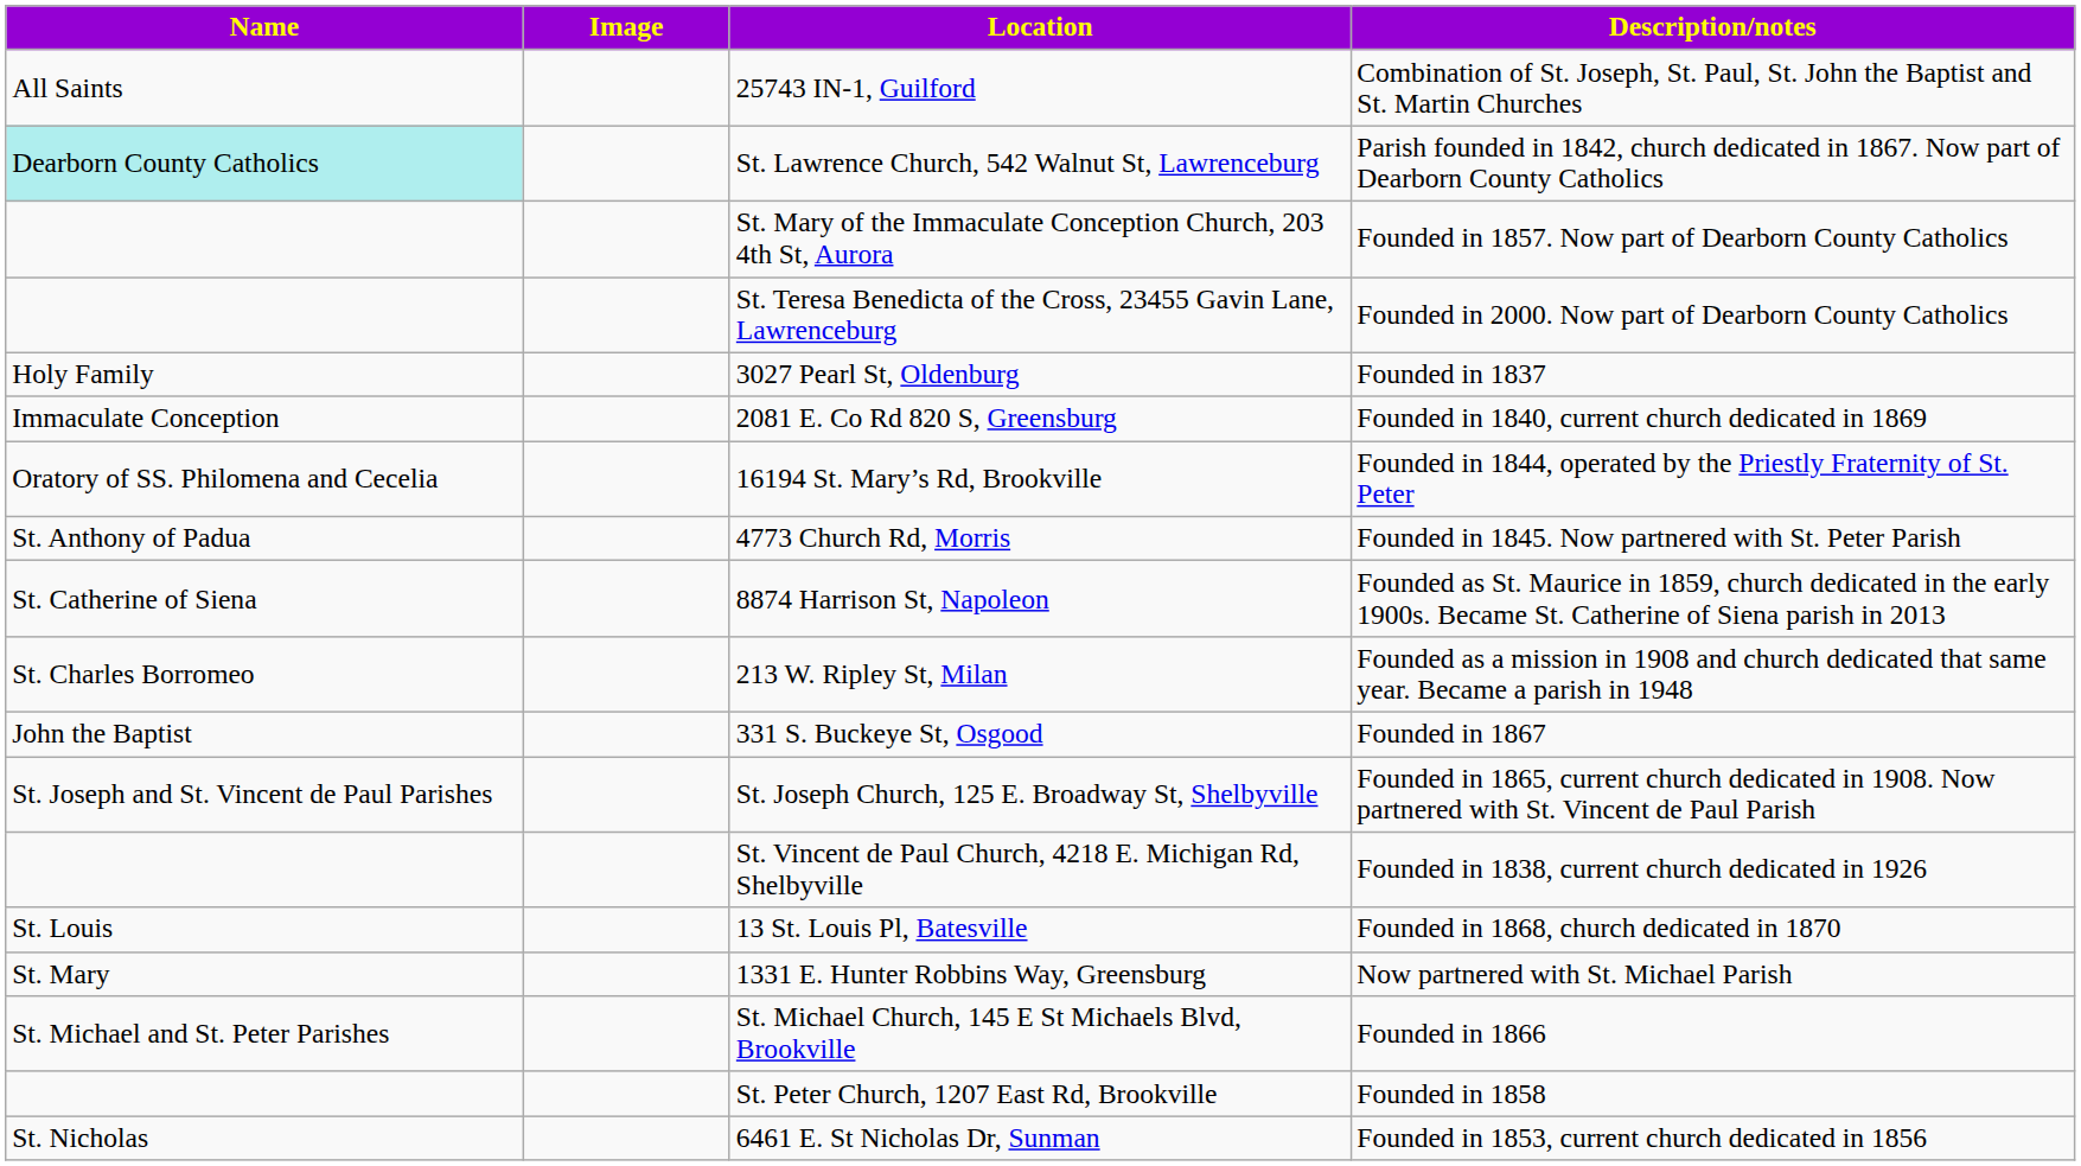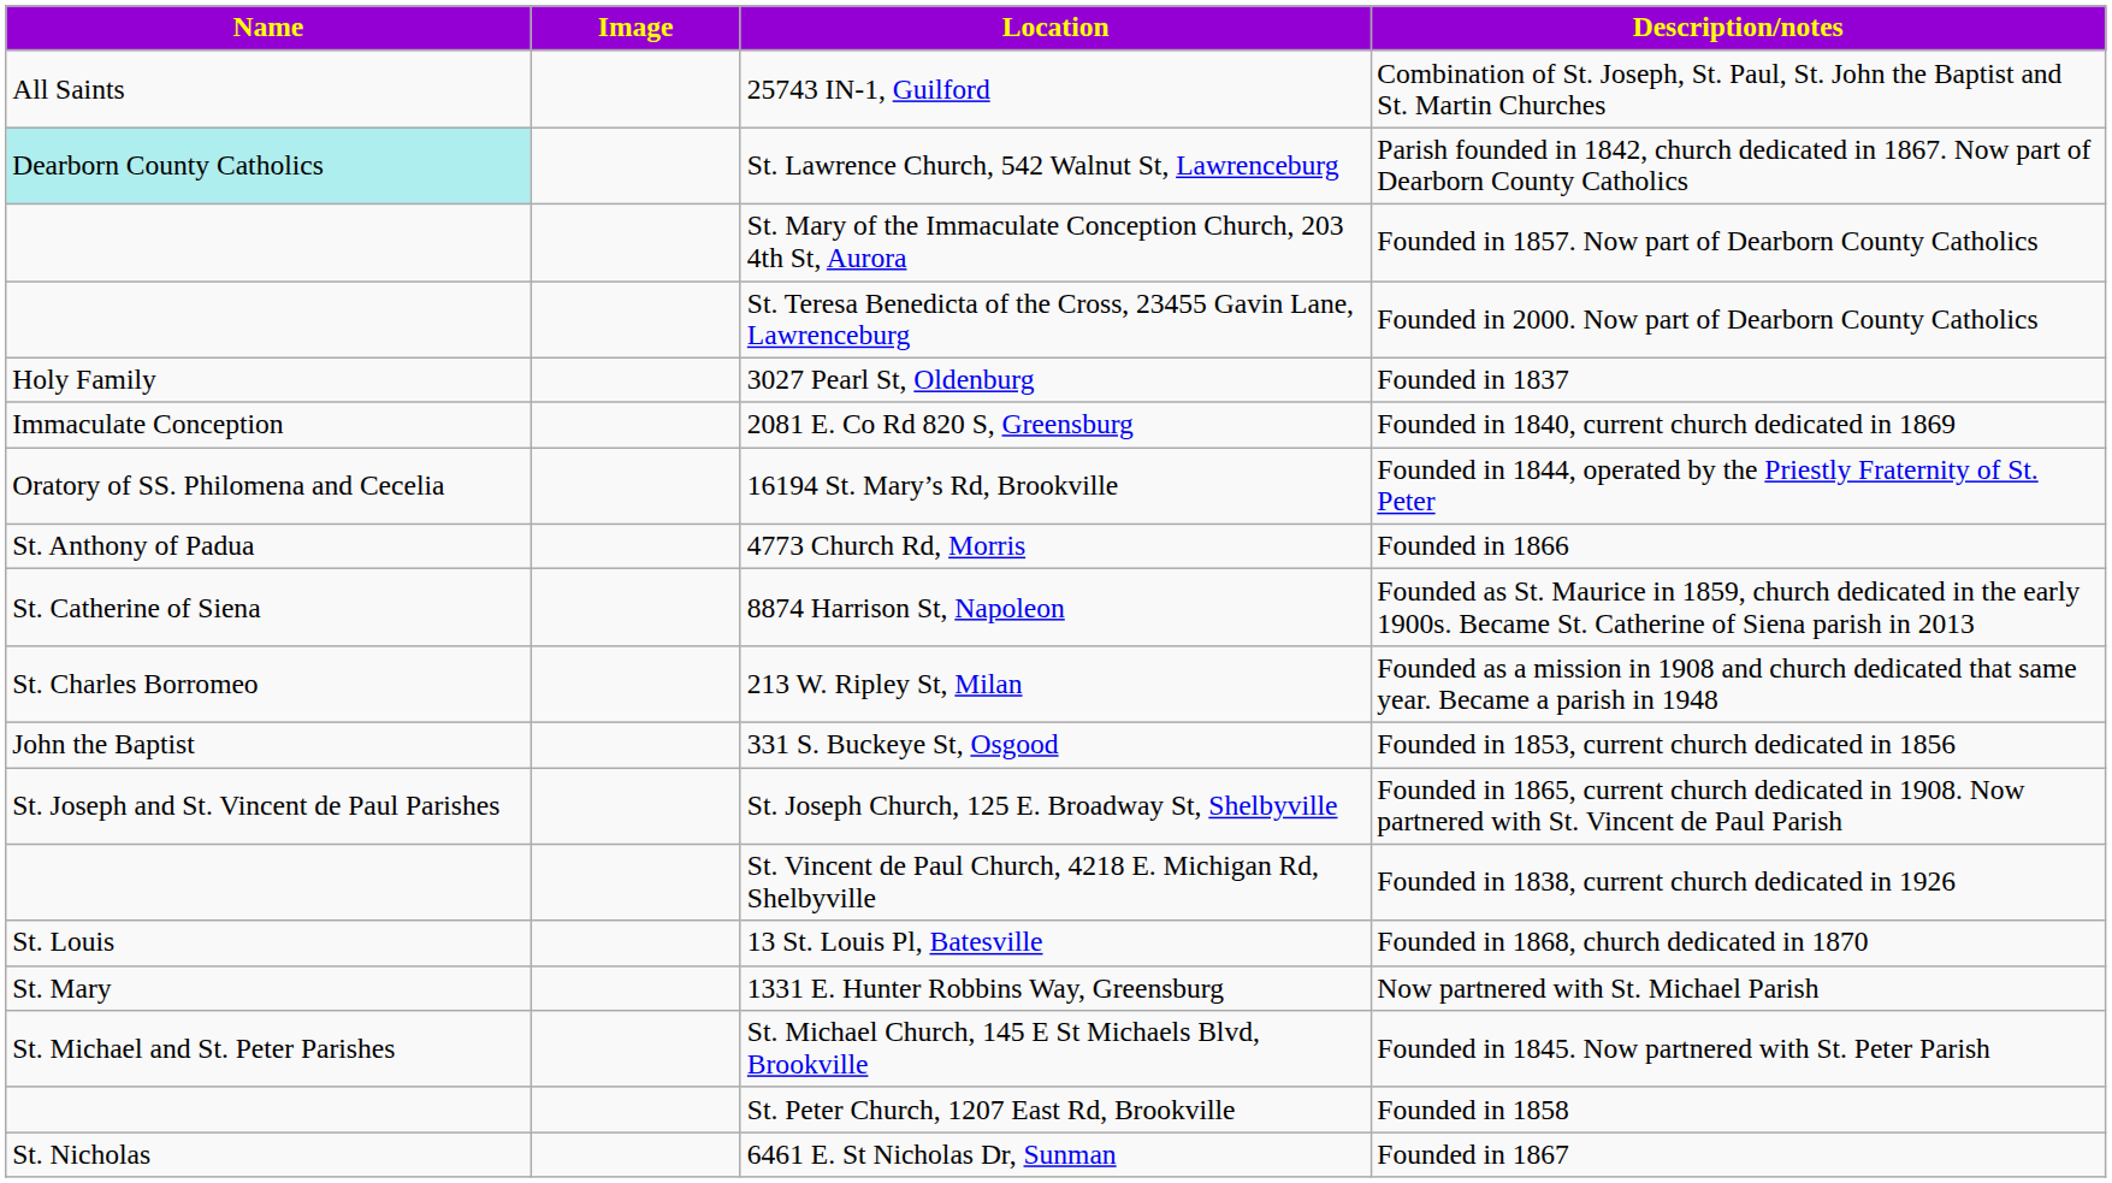4773 Church Rd, Morris | Description/notes: Founded in 1845. Now partnered with St. Peter Parish -> Founded in 1866
331 S. Buckeye St, Osgood | Description/notes: Founded in 1867 -> Founded in 1853, current church dedicated in 1856
St. Michael Church, 145 E St Michaels Blvd, Brookville | Description/notes: Founded in 1866 -> Founded in 1845. Now partnered with St. Peter Parish
6461 E. St Nicholas Dr, Sunman | Description/notes: Founded in 1853, current church dedicated in 1856 -> Founded in 1867
